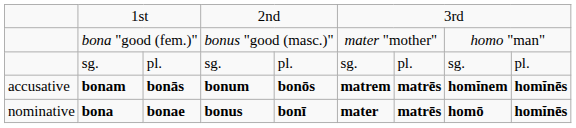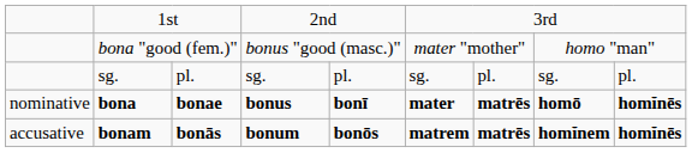rows swapped: bona <-> bonam
